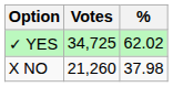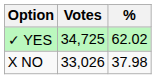X NO | Votes: 21,260 -> 33,026
